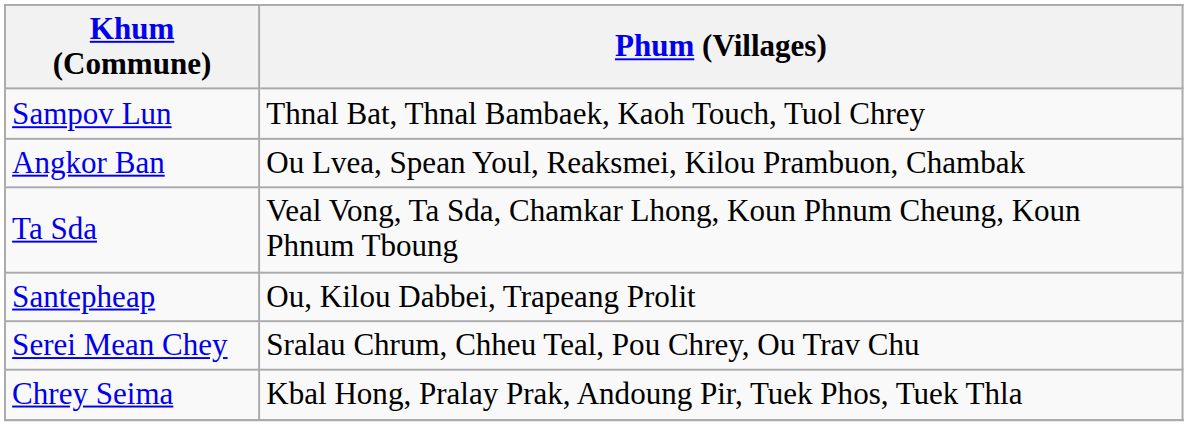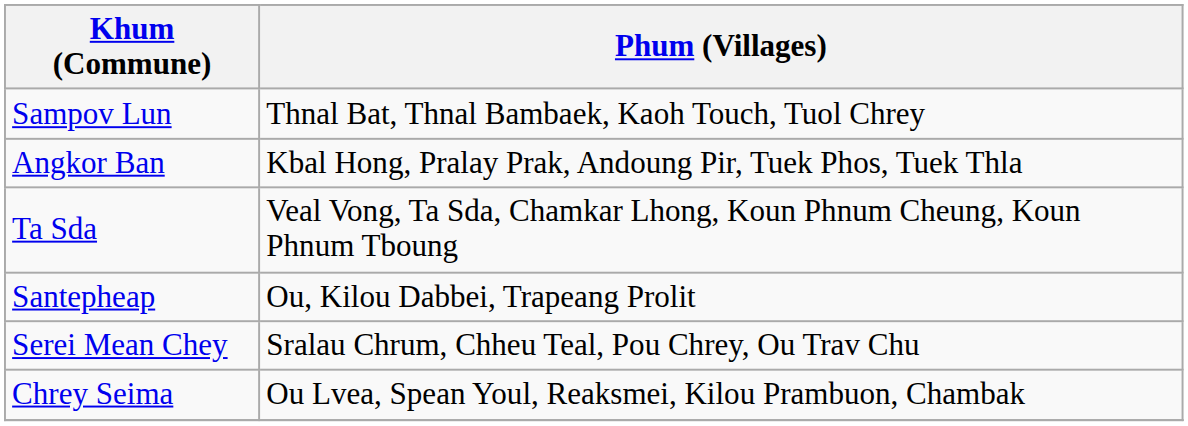Angkor Ban | Phum (Villages): Ou Lvea, Spean Youl, Reaksmei, Kilou Prambuon, Chambak -> Kbal Hong, Pralay Prak, Andoung Pir, Tuek Phos, Tuek Thla
Chrey Seima | Phum (Villages): Kbal Hong, Pralay Prak, Andoung Pir, Tuek Phos, Tuek Thla -> Ou Lvea, Spean Youl, Reaksmei, Kilou Prambuon, Chambak
